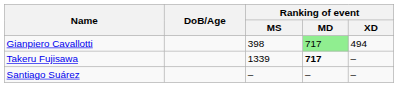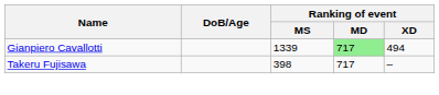Gianpiero Cavallotti | Ranking of event / MS: 398 -> 1339
Takeru Fujisawa | Ranking of event / MS: 1339 -> 398
Takeru Fujisawa | Ranking of event / MD: bold -> normal
- row: Santiago Suárez | – | – | –
